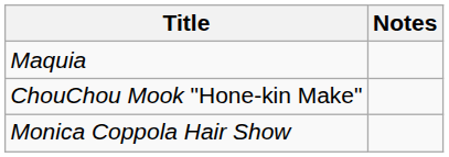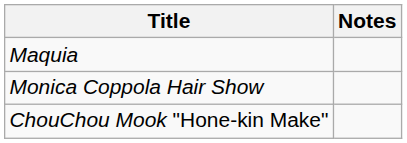rows swapped: ChouChou Mook "Hone-kin Make" <-> Monica Coppola Hair Show
